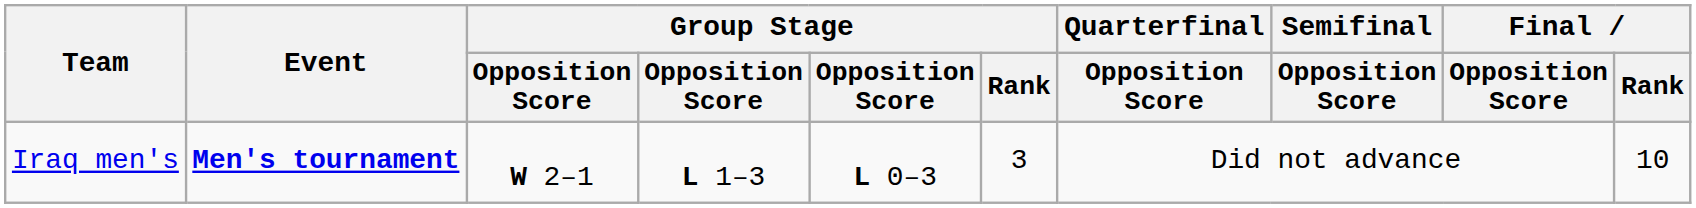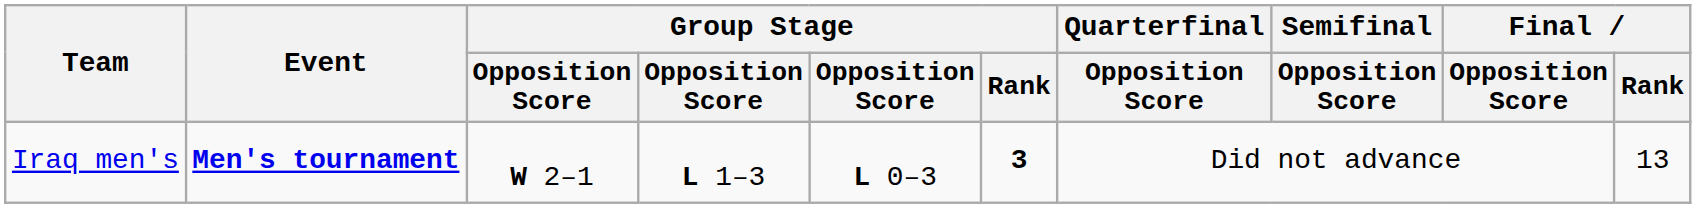Iraq men's | Group Stage / Rank: normal -> bold
Iraq men's | Final / Rank: 10 -> 13
